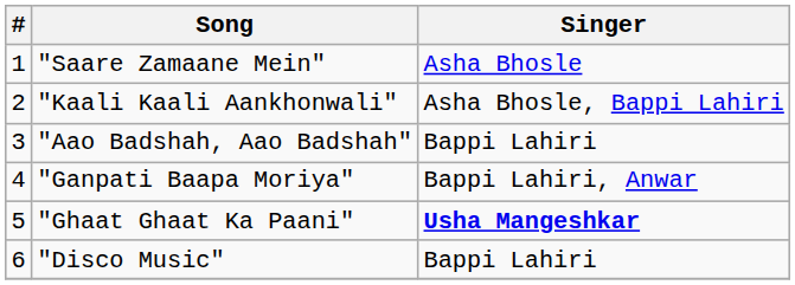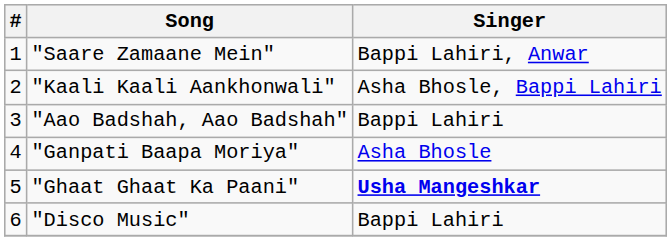"Saare Zamaane Mein" | Singer: Asha Bhosle -> Bappi Lahiri, Anwar
"Ganpati Baapa Moriya" | Singer: Bappi Lahiri, Anwar -> Asha Bhosle
